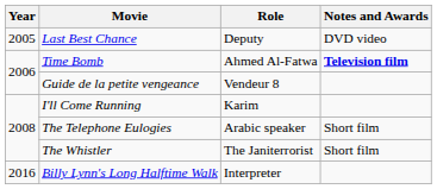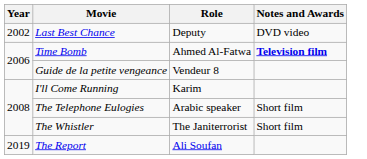Last Best Chance | Year: 2005 -> 2002
- row: 2016 | Billy Lynn's Long Halftime Walk | Interpreter
+ row: 2019 | The Report | Ali Soufan
